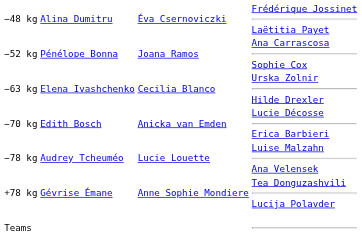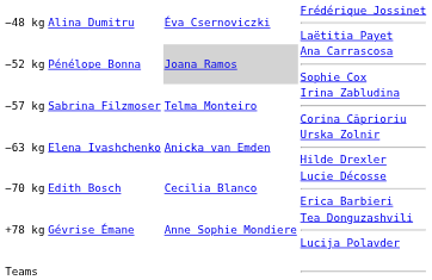−52 kg | column 3: no background -> lightgrey background
+ row: −57 kg | Sabrina Filzmoser | Telma Monteiro | Irina Zabludina Corina Căprioriu
−63 kg | column 3: Cecilia Blanco -> Anicka van Emden
−70 kg | column 3: Anicka van Emden -> Cecilia Blanco
- row: −78 kg | Audrey Tcheuméo | Lucie Louette | Luise Malzahn Ana Velensek
